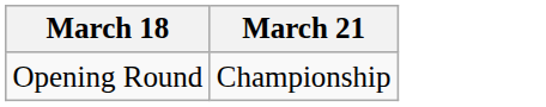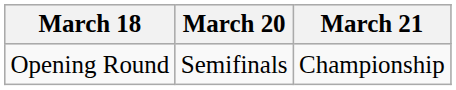+ column: March 20 | Semifinals
